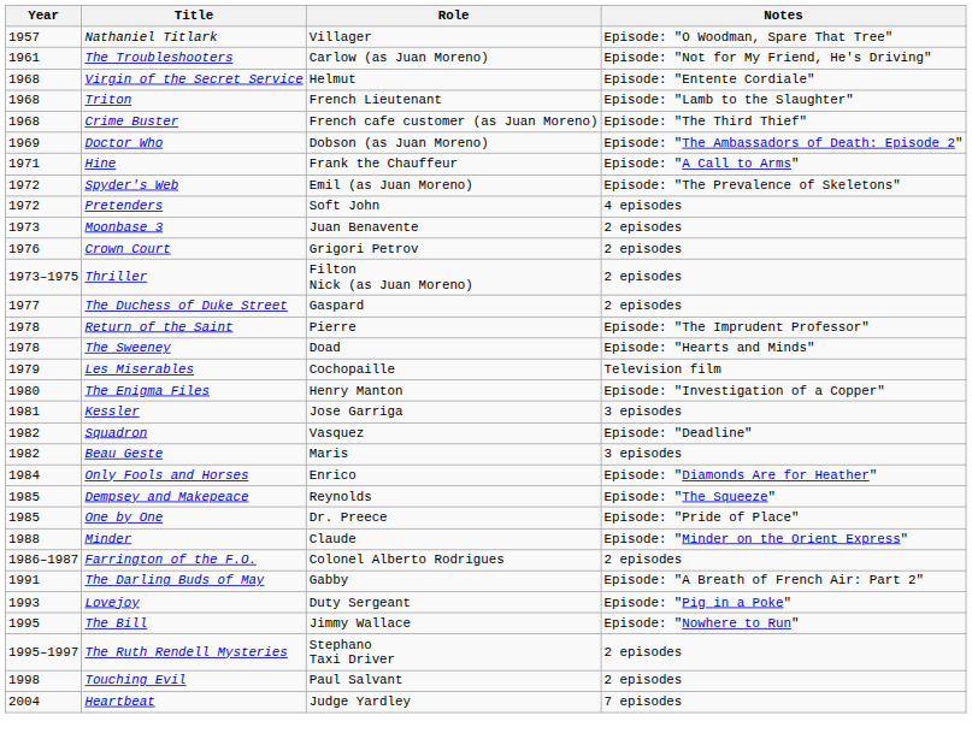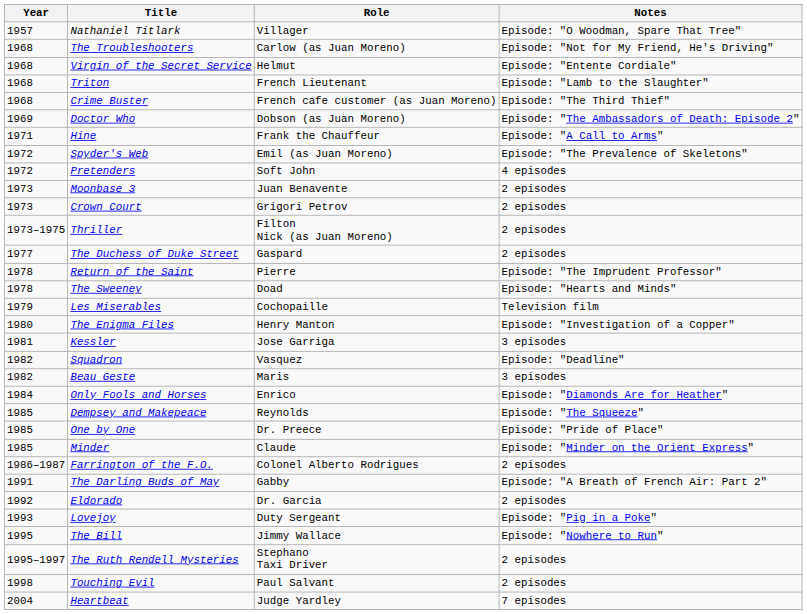The Troubleshooters | Year: 1961 -> 1968
Crown Court | Year: 1976 -> 1973
Minder | Year: 1988 -> 1985
+ row: 1992 | Eldorado | Dr. Garcia | 2 episodes
